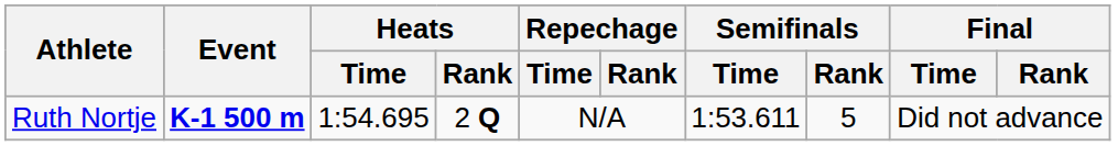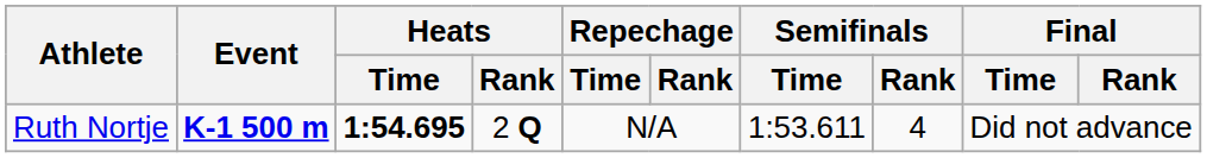Ruth Nortje | Heats / Time: normal -> bold
Ruth Nortje | Semifinals / Rank: 5 -> 4
